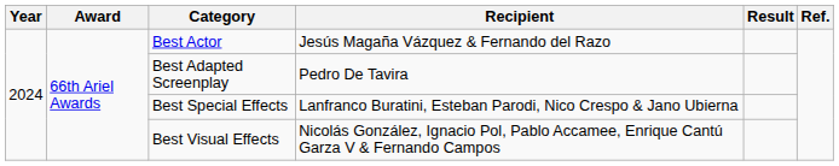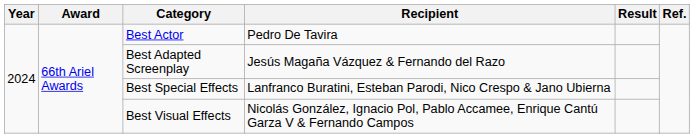Best Actor | Recipient: Jesús Magaña Vázquez & Fernando del Razo -> Pedro De Tavira
Best Adapted Screenplay | Recipient: Pedro De Tavira -> Jesús Magaña Vázquez & Fernando del Razo
